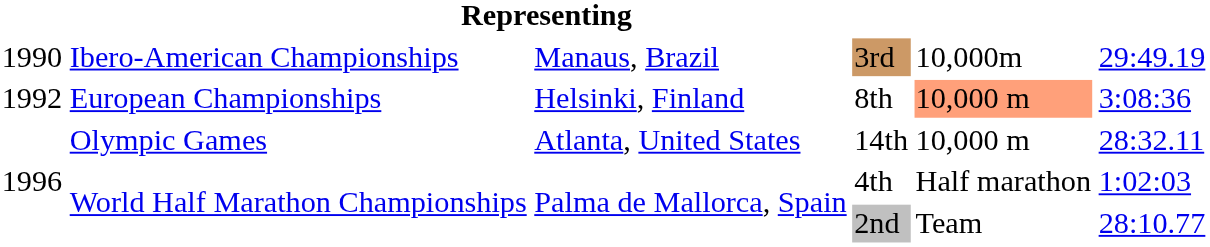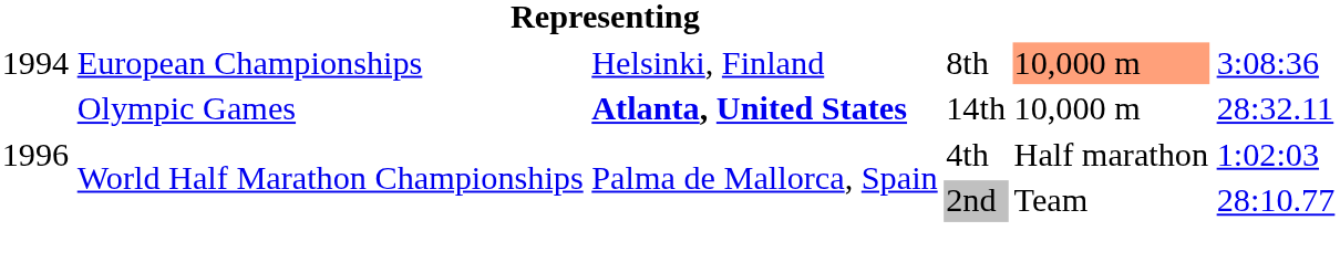- row: 1990 | Ibero-American Championships | Manaus, Brazil | 3rd | 10,000m | 29:49.19
8th | column 1: 1992 -> 1994
14th | column 3: normal -> bold
